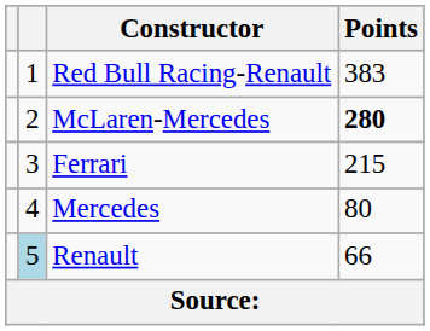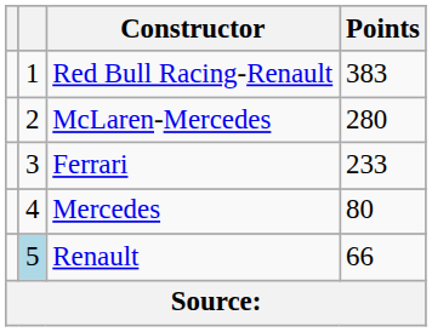McLaren-Mercedes | Points: bold -> normal
Ferrari | Points: 215 -> 233
